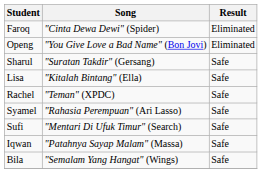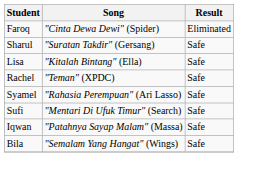- row: Openg | "You Give Love a Bad Name" (Bon Jovi) | Eliminated
